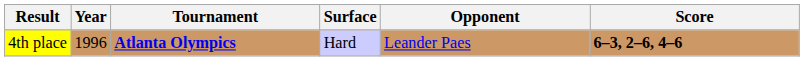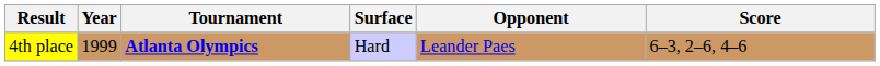4th place | Year: 1996 -> 1999
4th place | Score: bold -> normal
